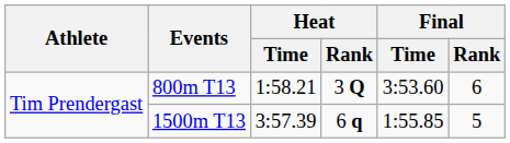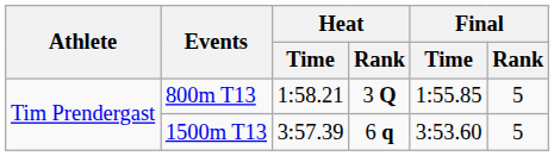800m T13 | Final / Time: 3:53.60 -> 1:55.85
800m T13 | Final / Rank: 6 -> 5
1500m T13 | Final / Time: 1:55.85 -> 3:53.60
